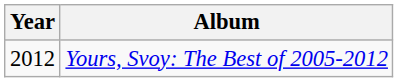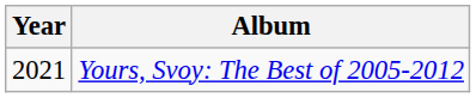Yours, Svoy: The Best of 2005-2012 | Year: 2012 -> 2021
